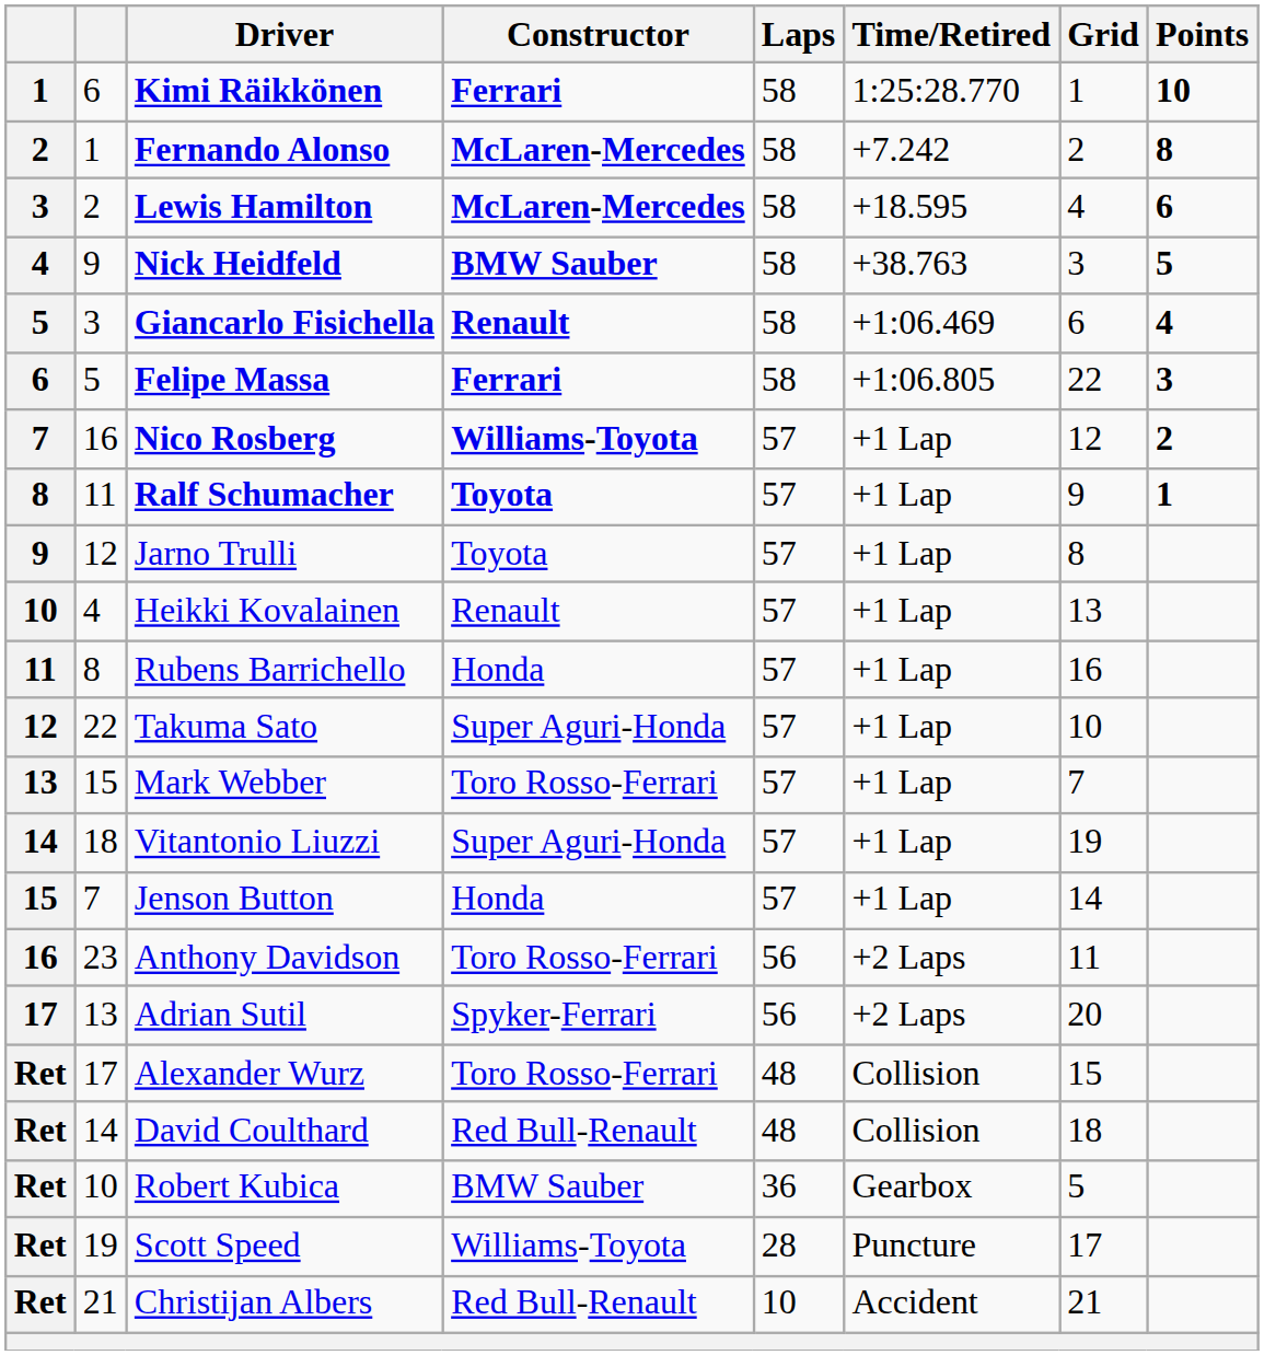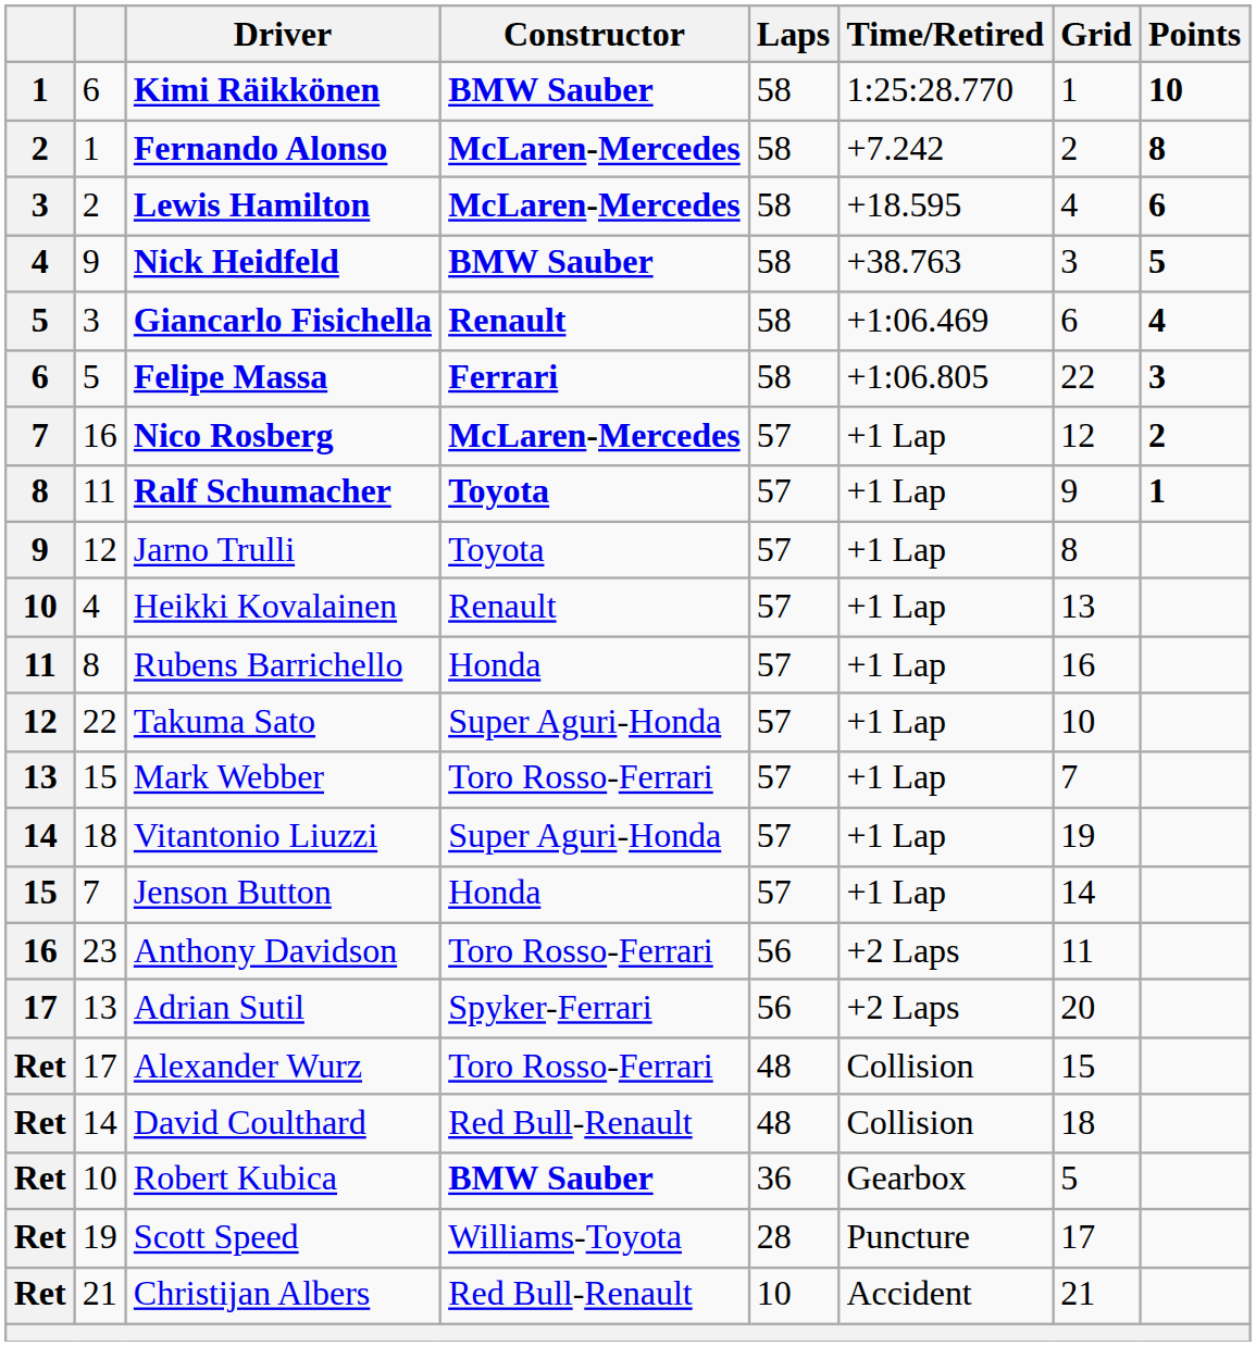Kimi Räikkönen | Constructor: Ferrari -> BMW Sauber
Nico Rosberg | Constructor: Williams-Toyota -> McLaren-Mercedes
Robert Kubica | Constructor: normal -> bold
